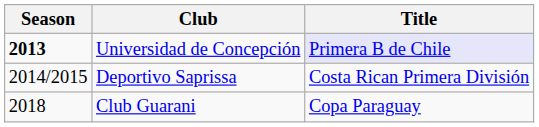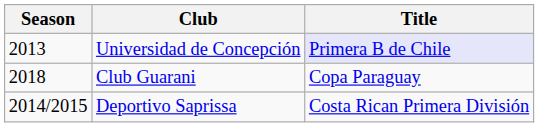Universidad de Concepción | Season: bold -> normal
rows swapped: Deportivo Saprissa <-> Club Guarani
